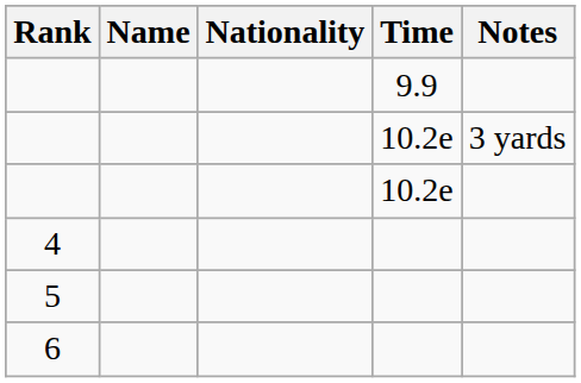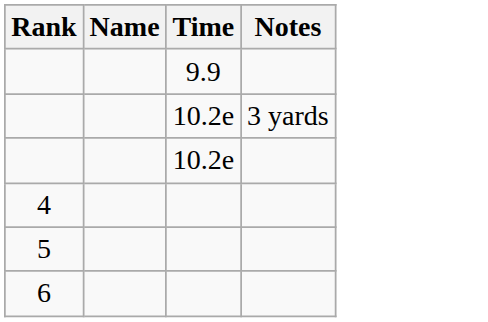- column: Nationality
